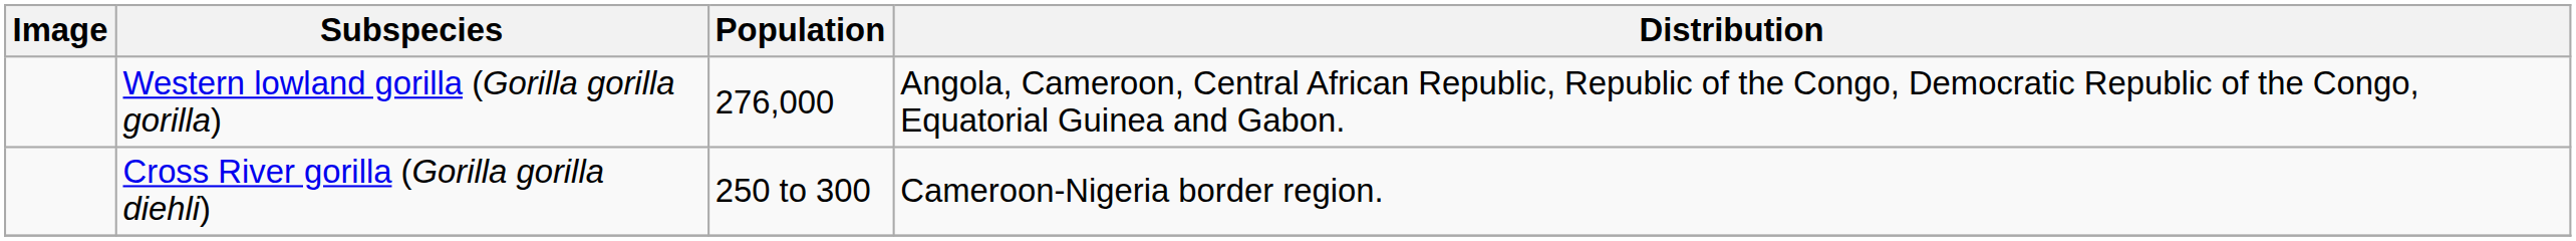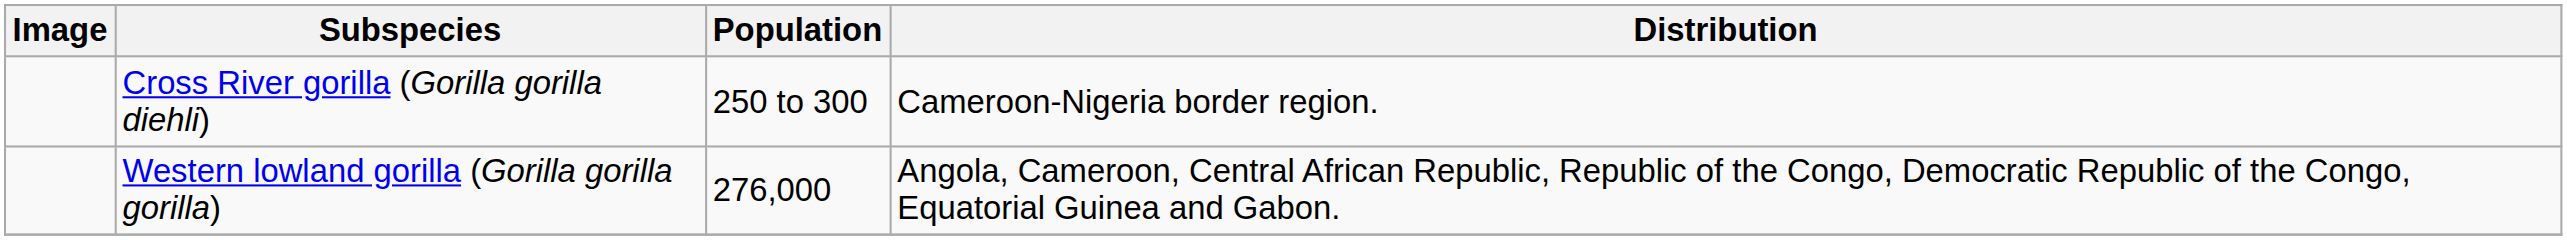rows swapped: Western lowland gorilla (Gorilla gorilla gorilla) <-> Cross River gorilla (Gorilla gorilla diehli)
